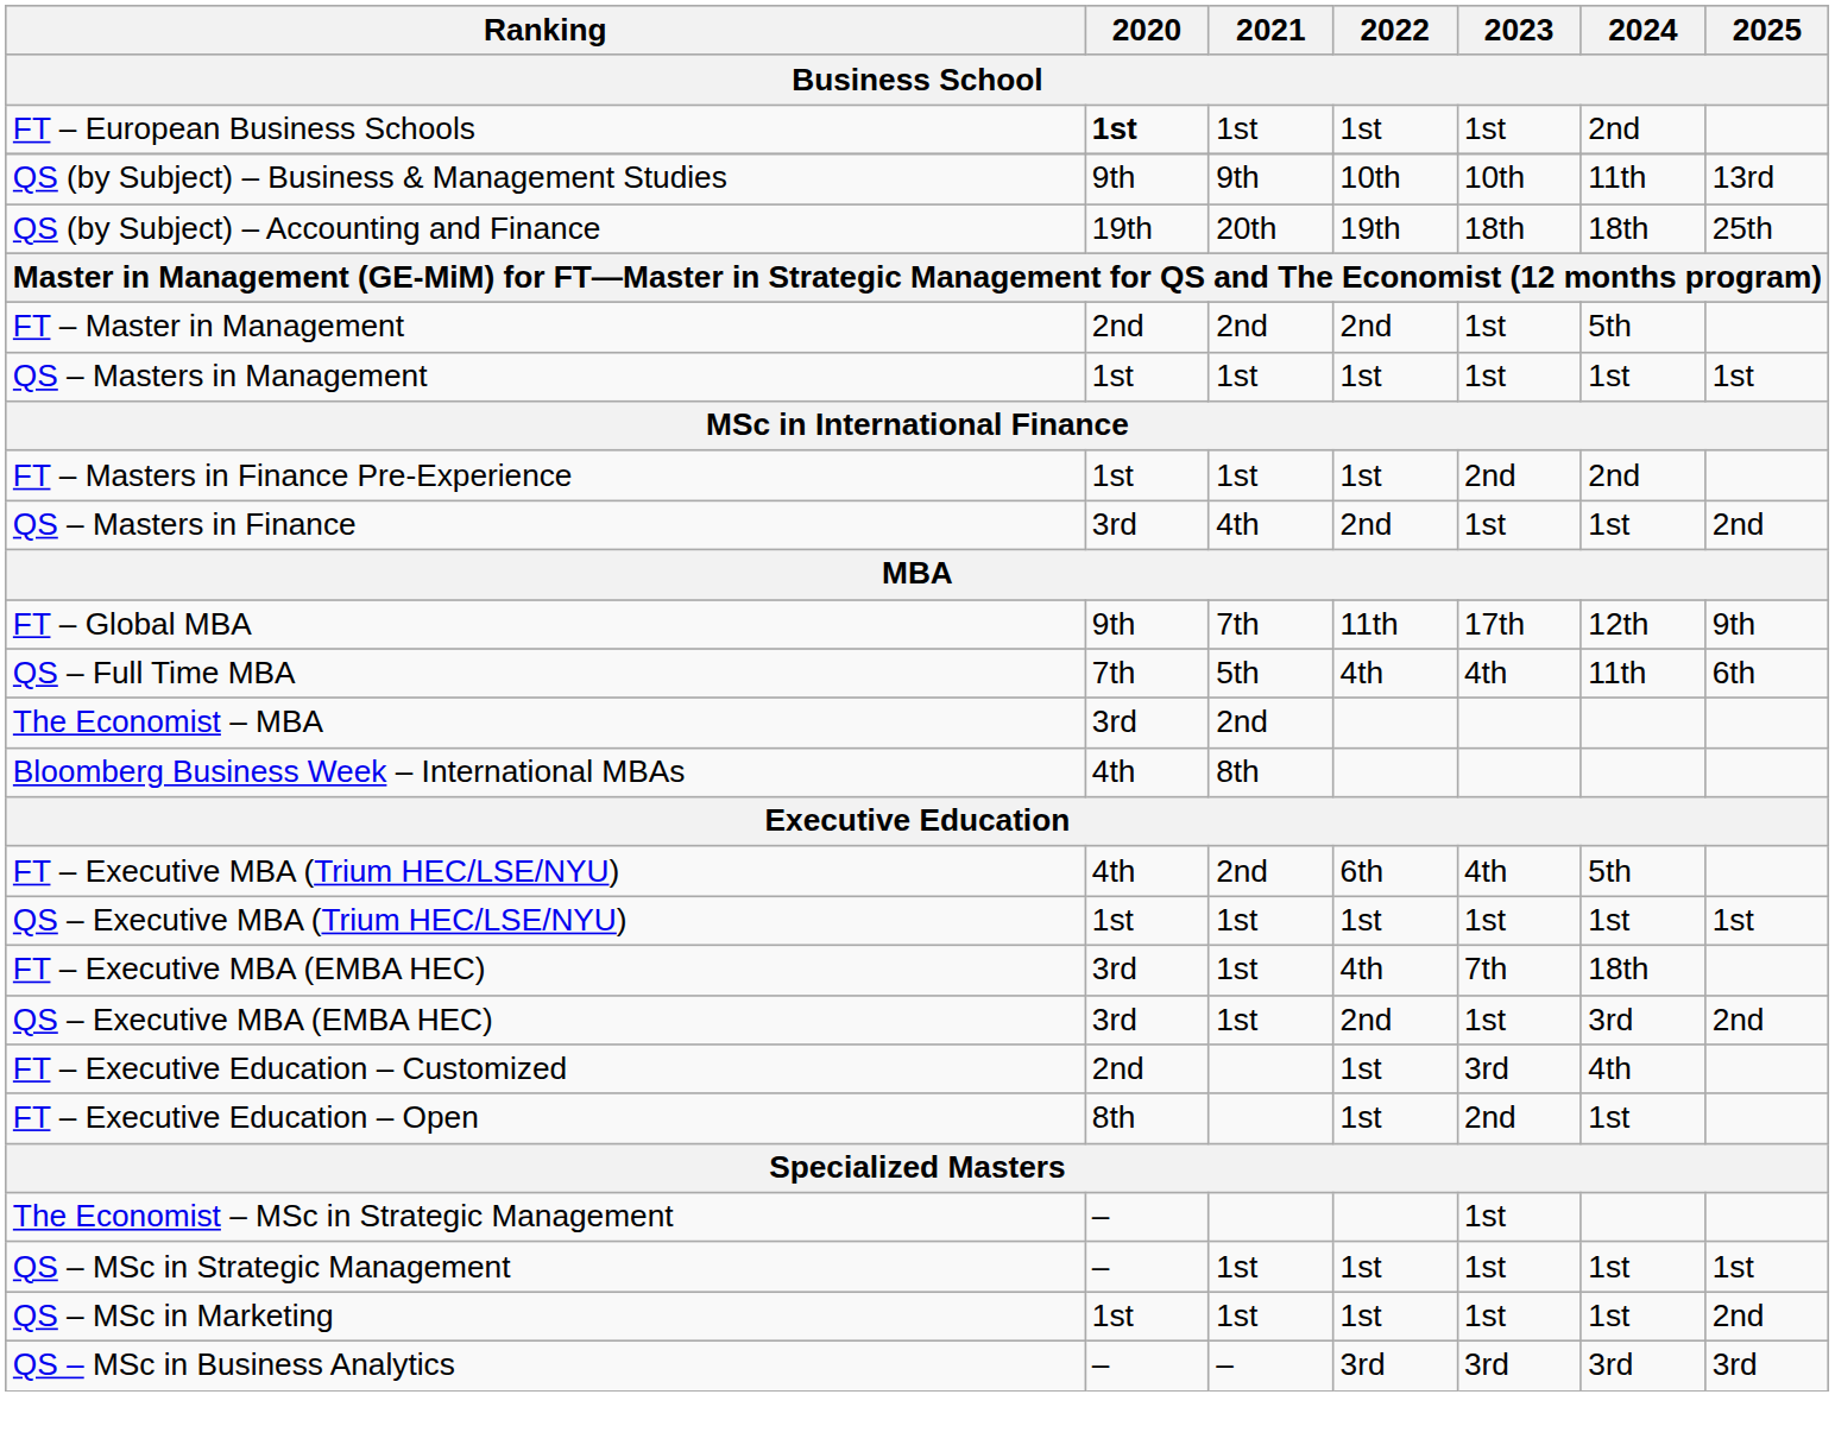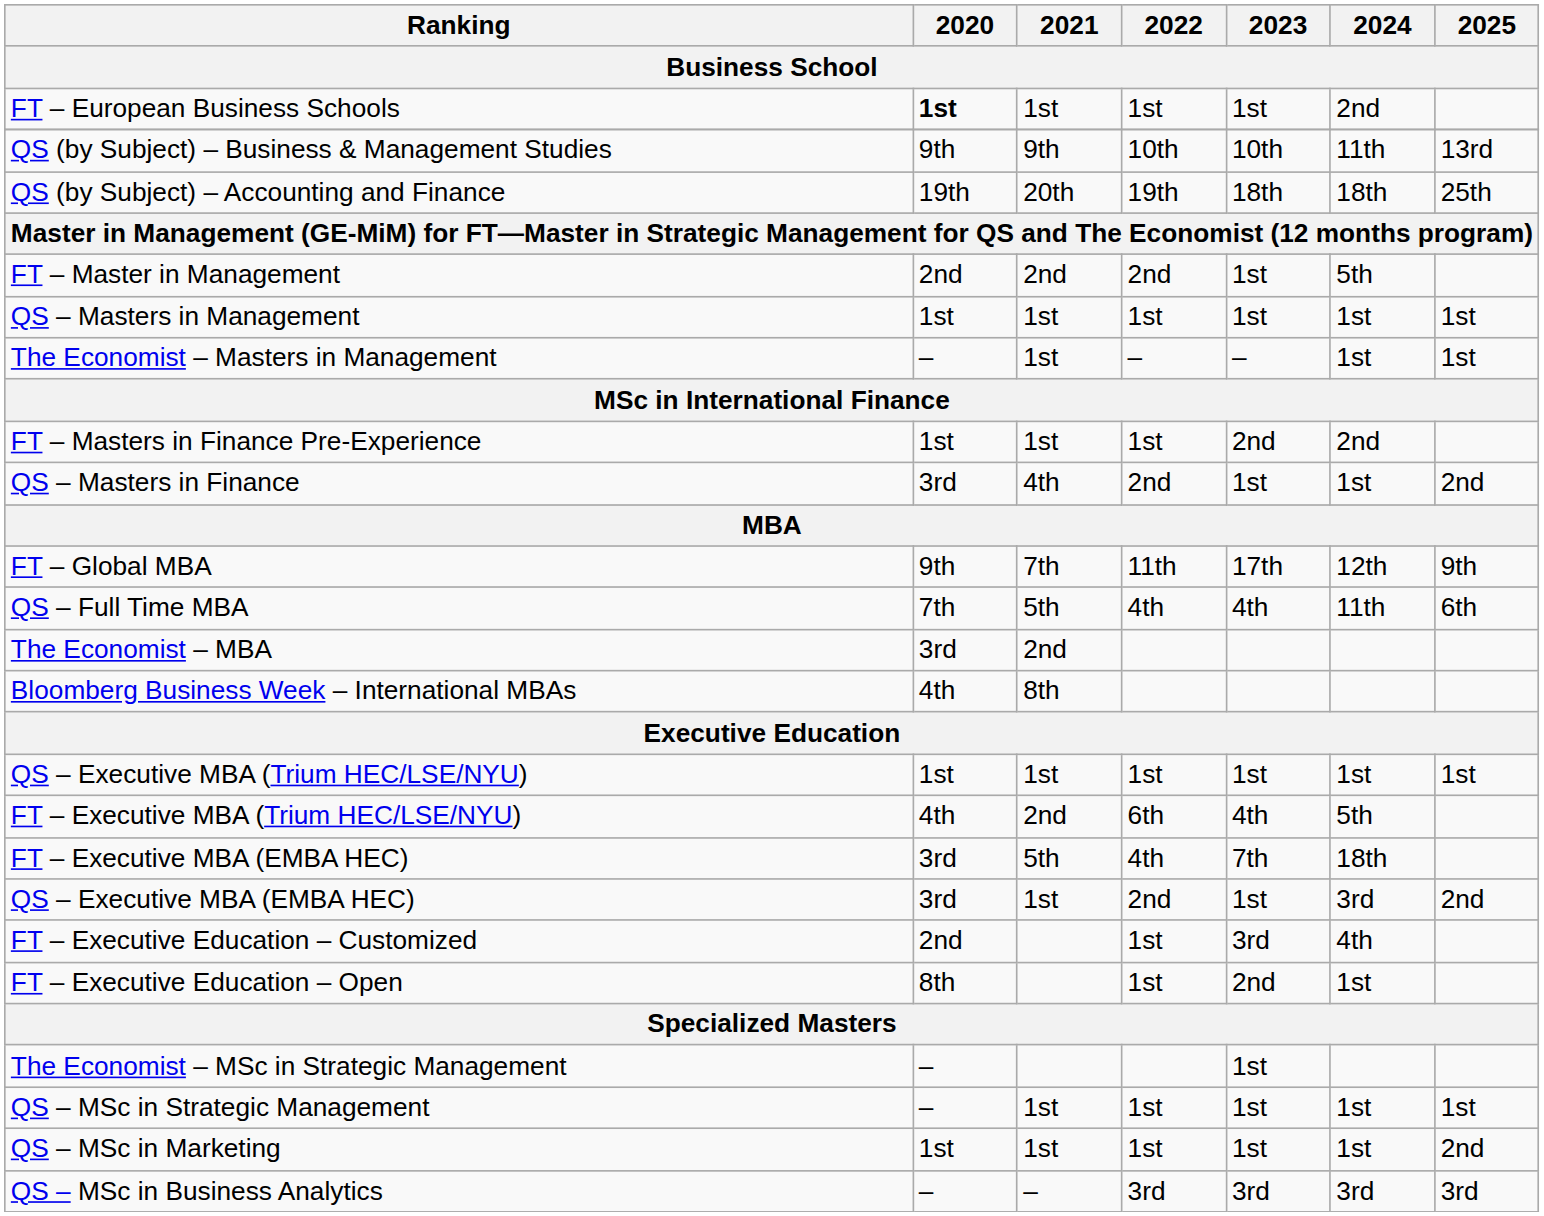+ row: The Economist – Masters in Management | – | 1st | – | – | 1st | 1st
rows swapped: FT – Executive MBA (Trium HEC/LSE/NYU) <-> QS – Executive MBA (Trium HEC/LSE/NYU)
FT – Executive MBA (EMBA HEC) | 2021: 1st -> 5th
